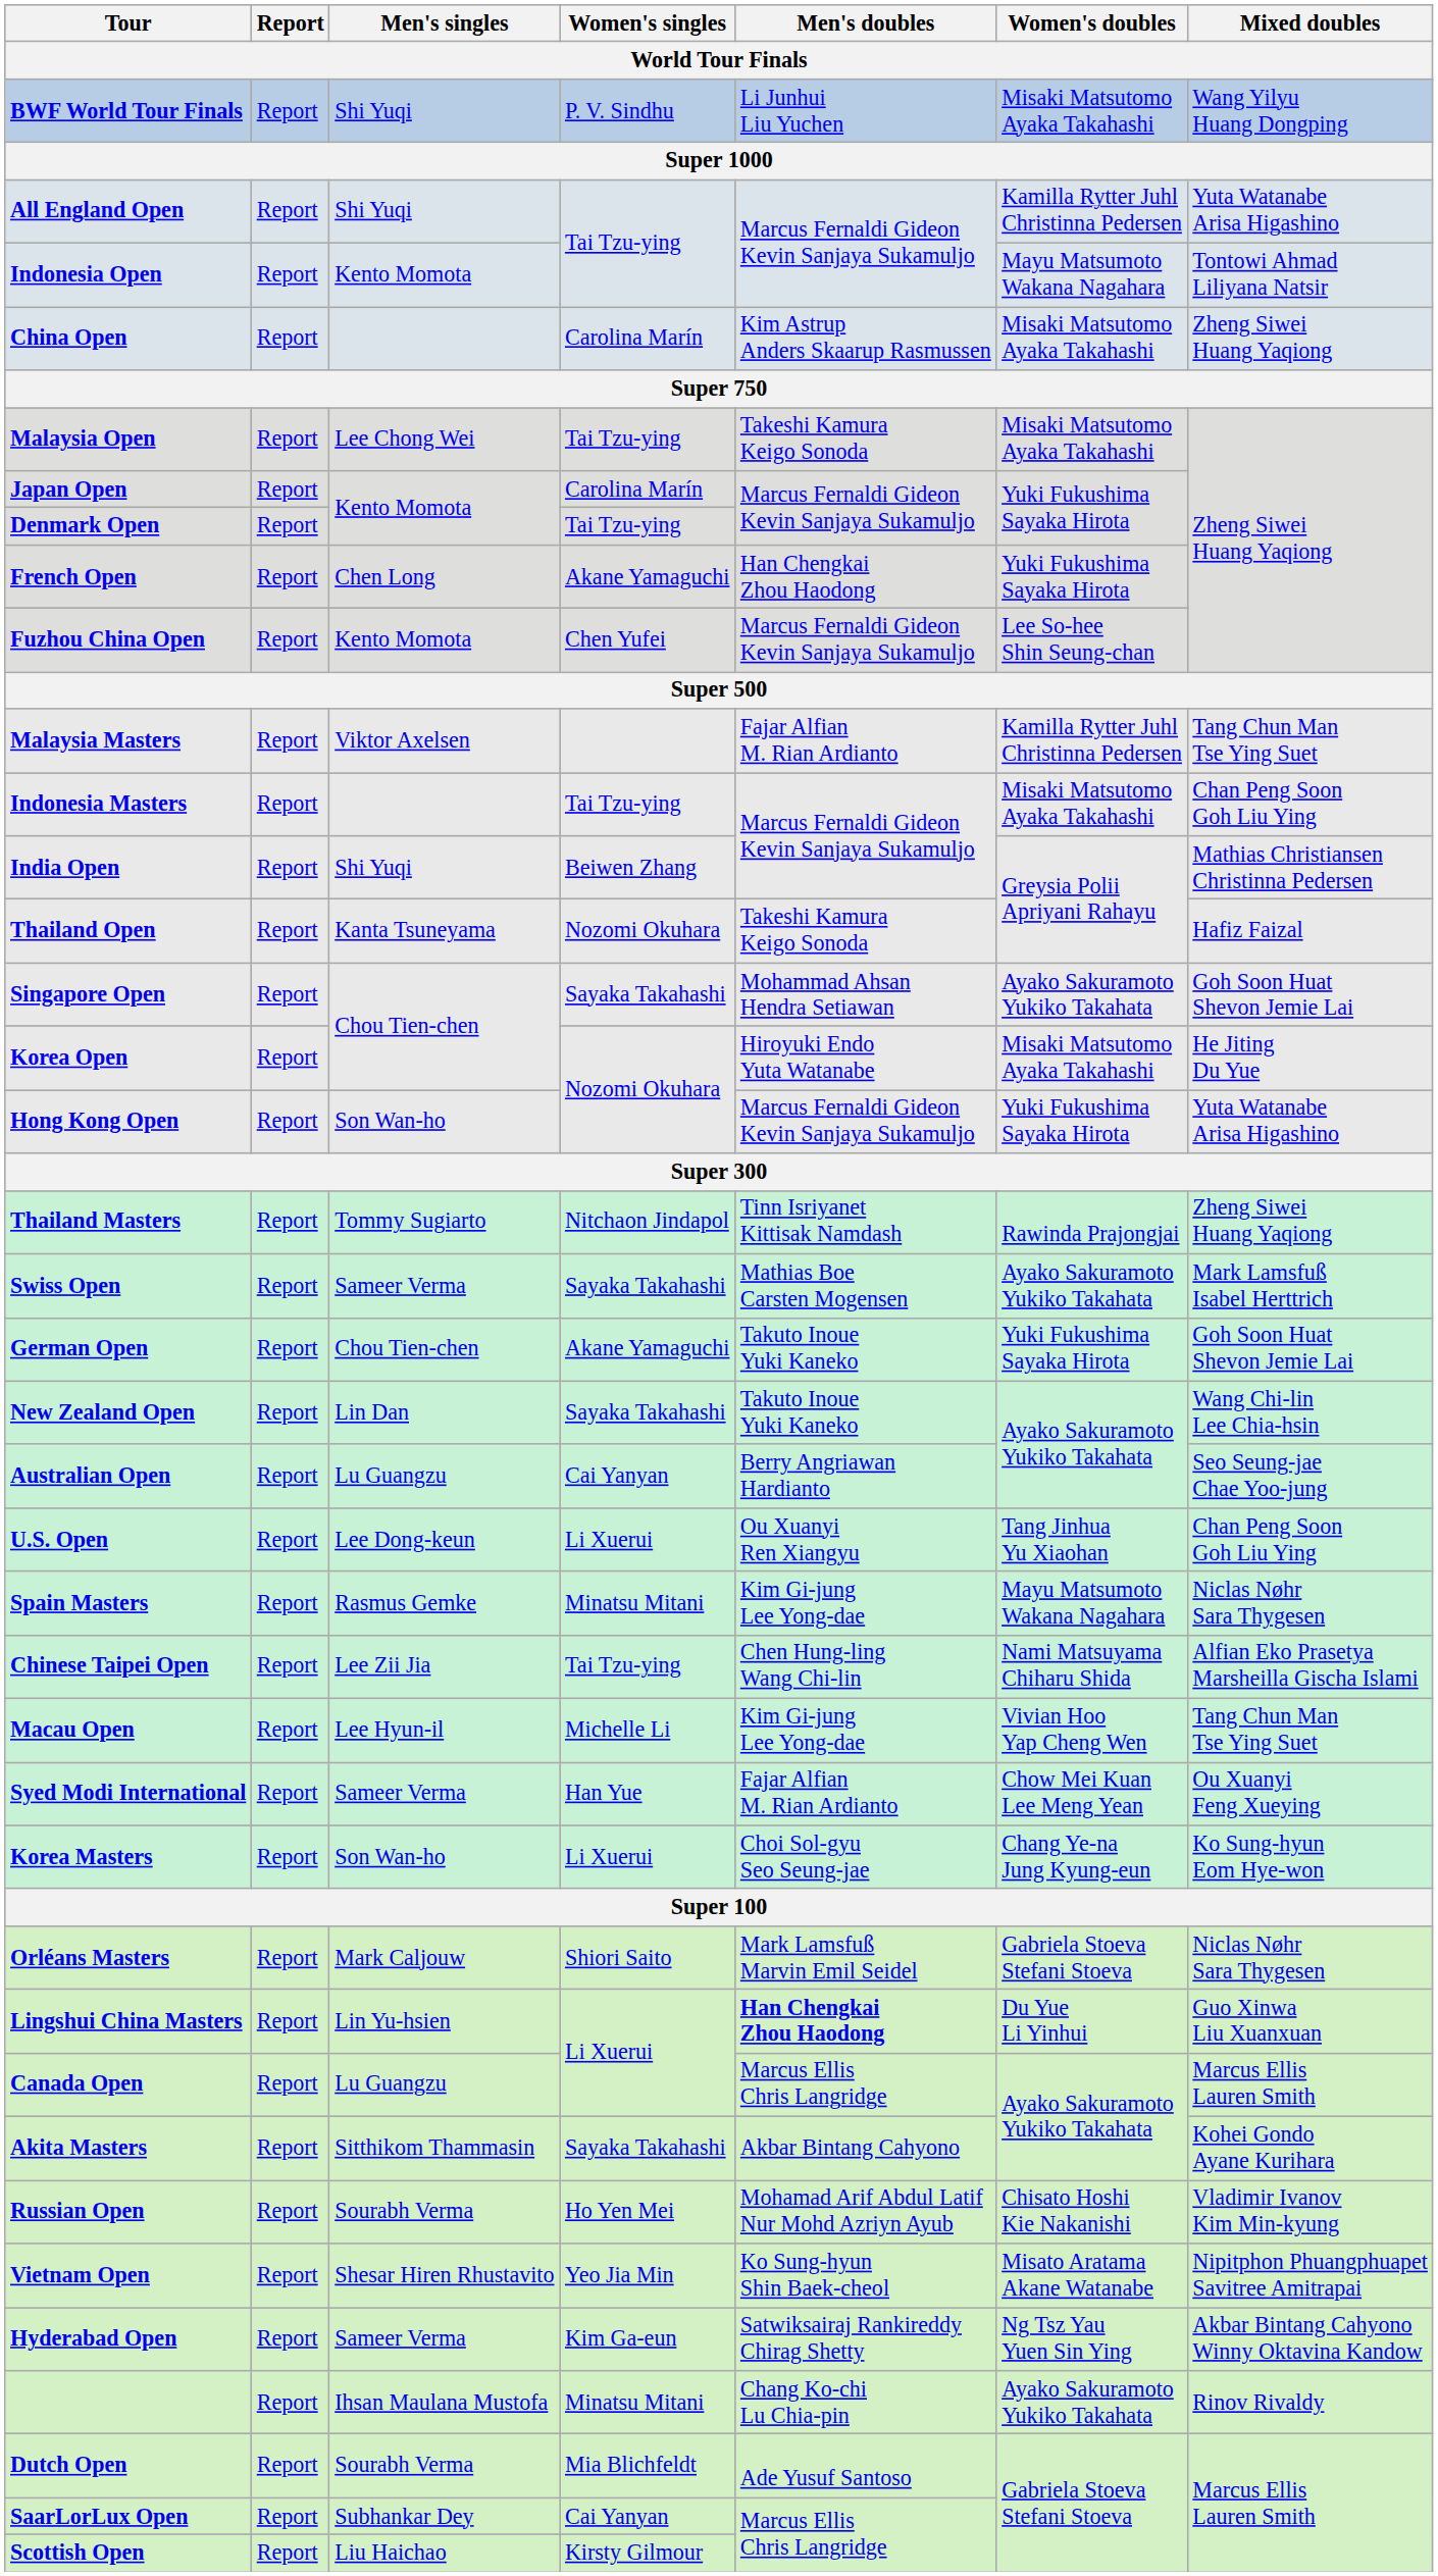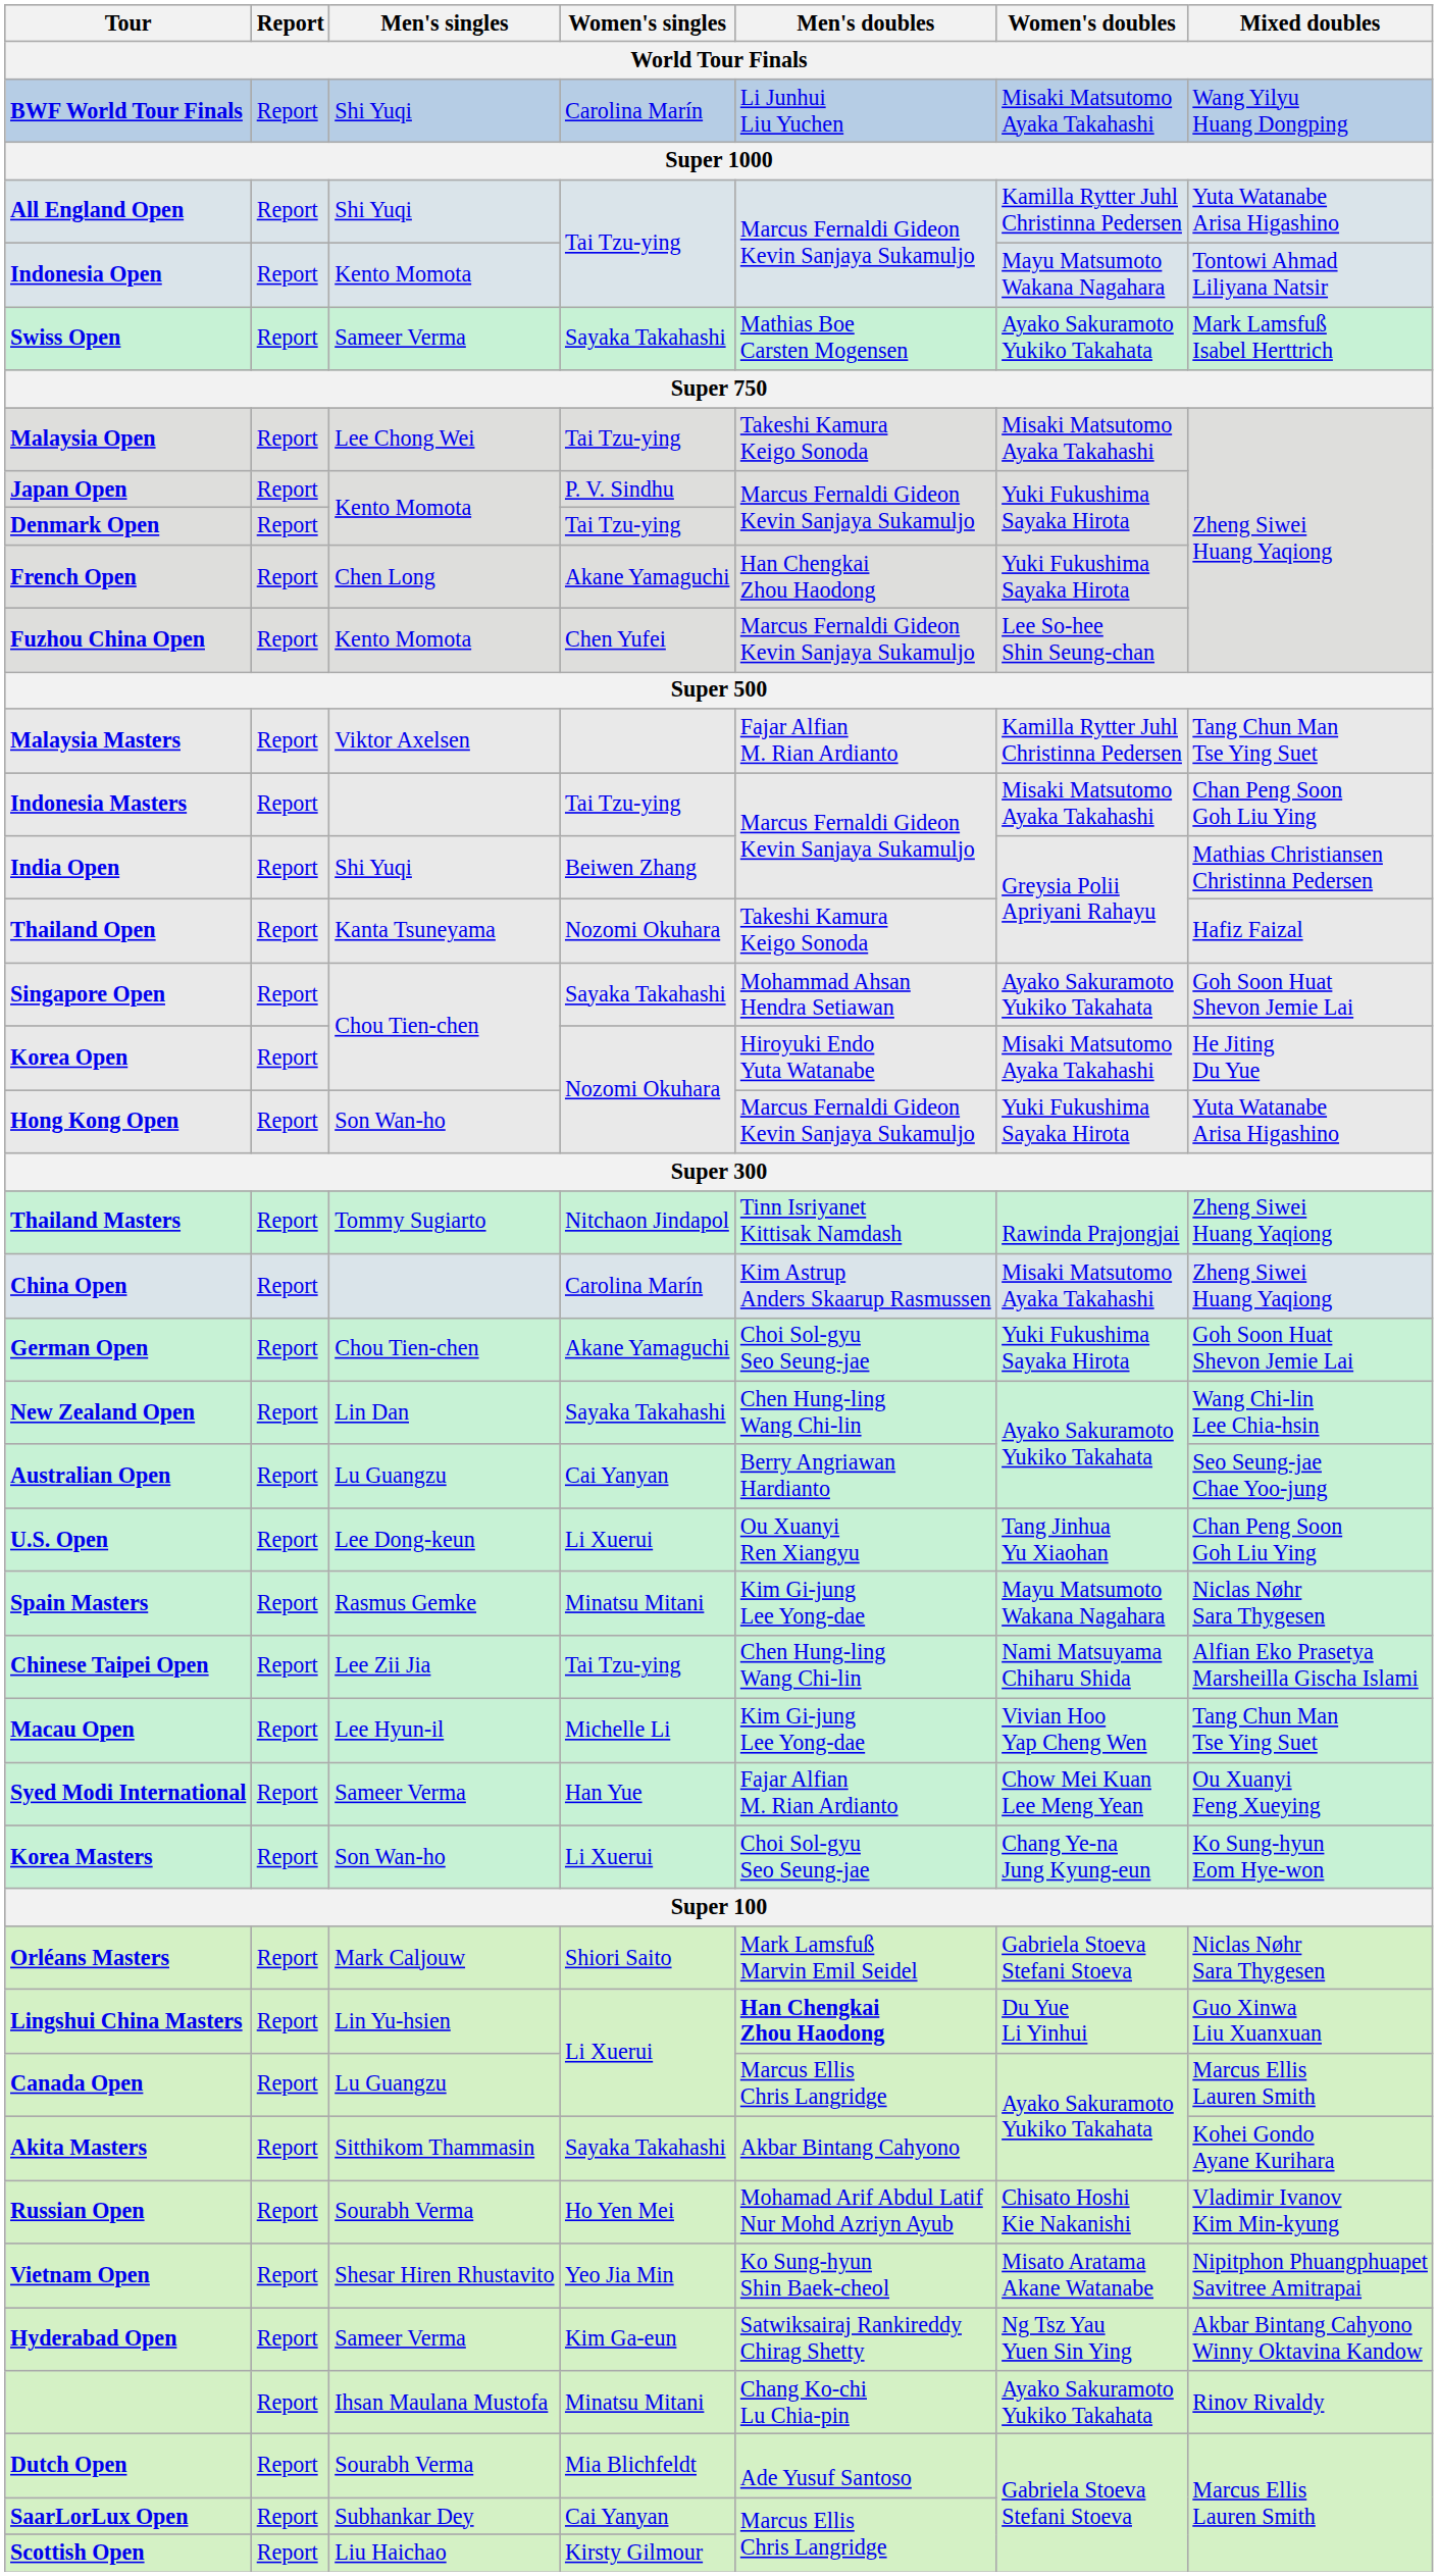BWF World Tour Finals | Women's singles: P. V. Sindhu -> Carolina Marín
rows swapped: China Open <-> Swiss Open
Japan Open | Women's singles: Carolina Marín -> P. V. Sindhu
German Open | Men's doubles: Takuto Inoue Yuki Kaneko -> Choi Sol-gyu Seo Seung-jae
New Zealand Open | Men's doubles: Takuto Inoue Yuki Kaneko -> Chen Hung-ling Wang Chi-lin
